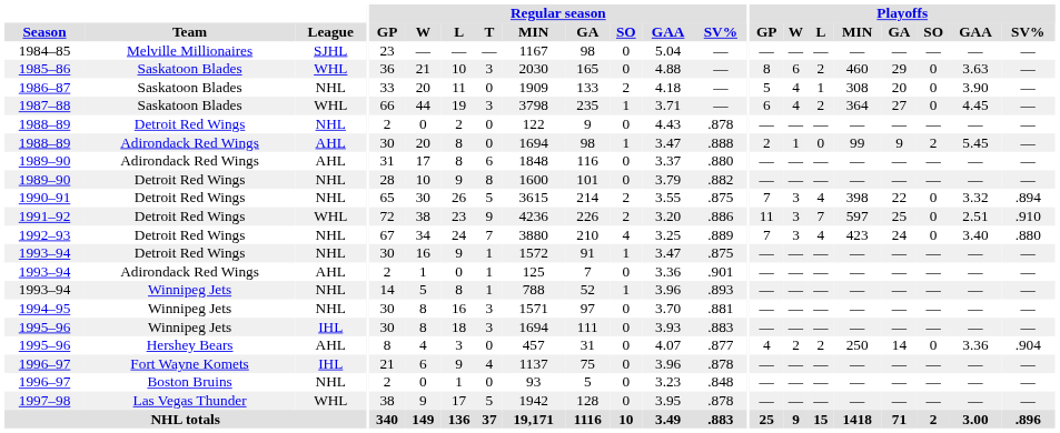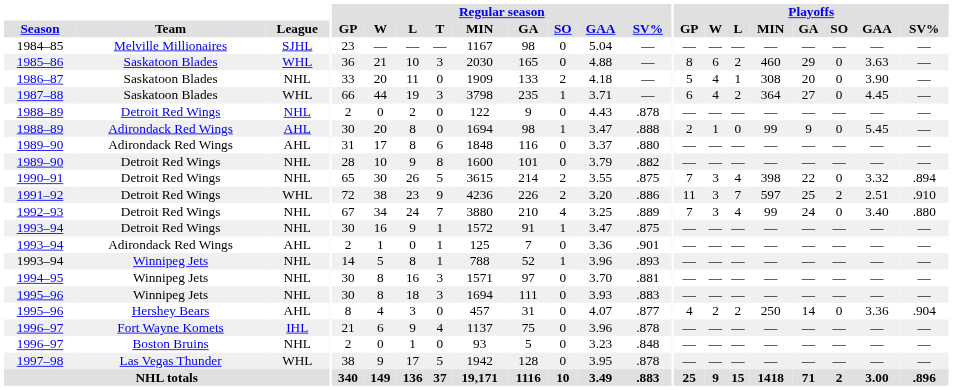1988–89 / Adirondack Red Wings | Playoffs / SO: 2 -> 0
1991–92 | Playoffs / SO: 0 -> 2
1992–93 | Playoffs / MIN: 423 -> 99
1995–96 / Winnipeg Jets | League: IHL -> NHL
